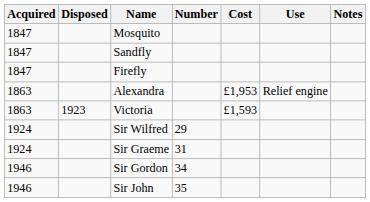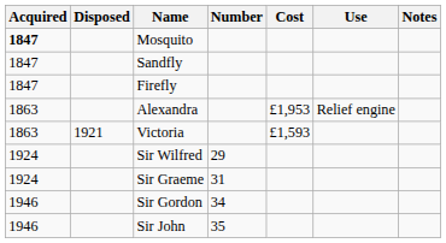Mosquito | Acquired: normal -> bold
Victoria | Disposed: 1923 -> 1921
